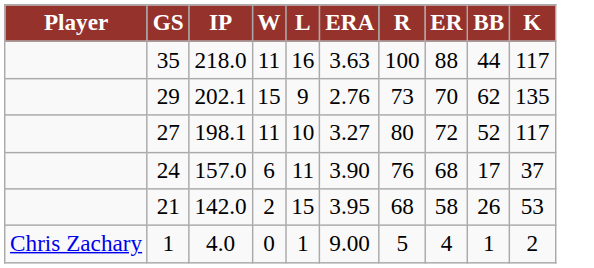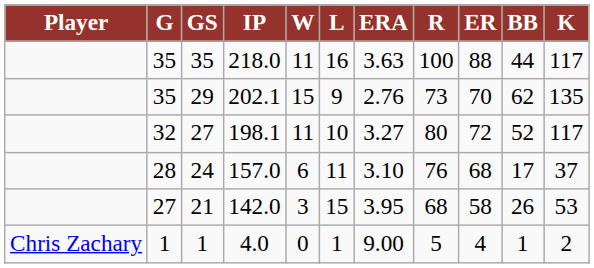+ column: G | 35 | 35 | 32 | 28 | 27 | 1
24 | ERA: 3.90 -> 3.10
21 | W: 2 -> 3
